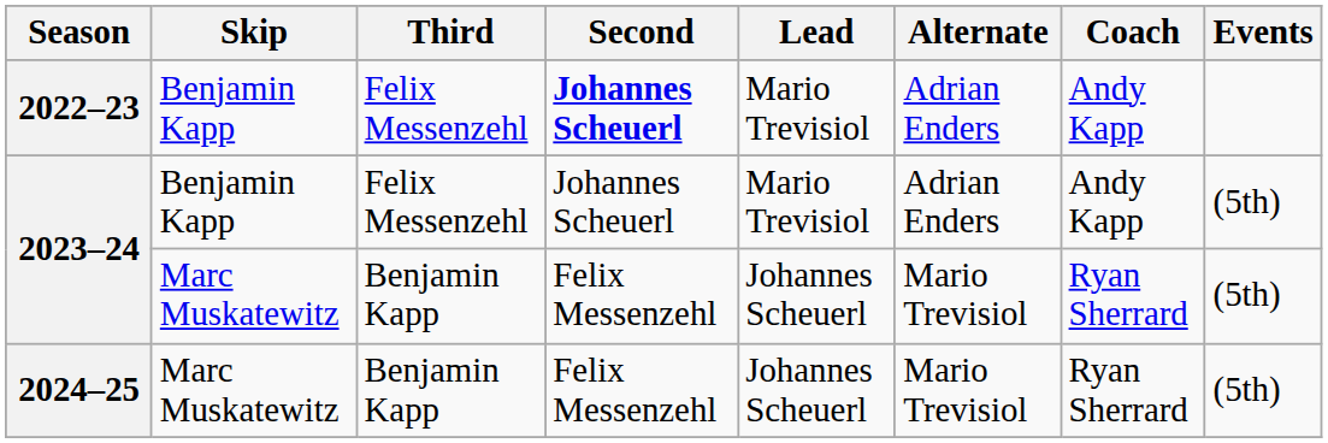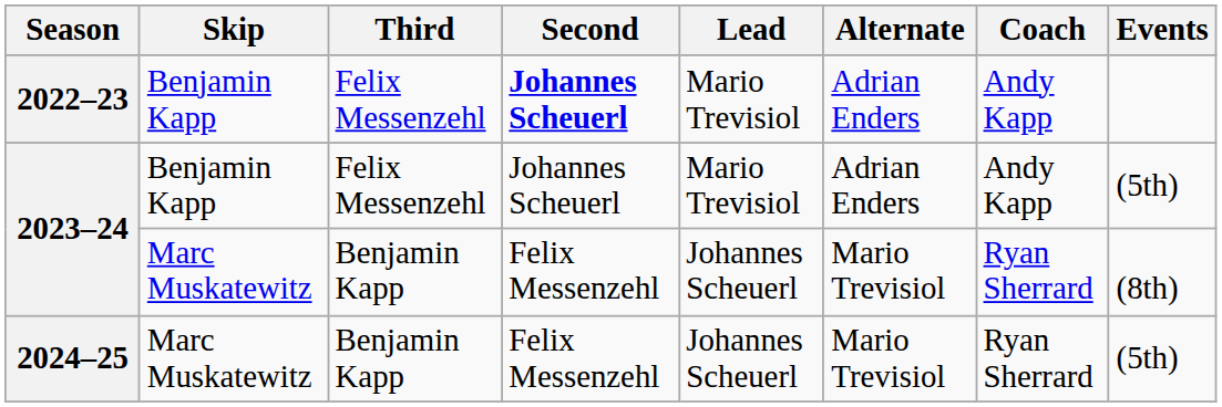2023–24 / Marc Muskatewitz | Events: (5th) -> (8th)
